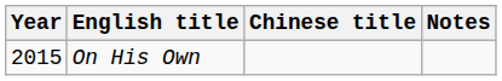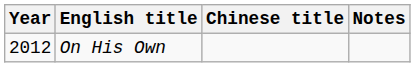On His Own | Year: 2015 -> 2012
